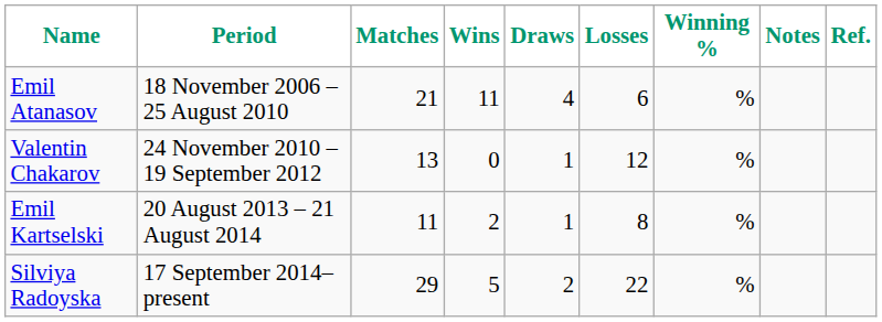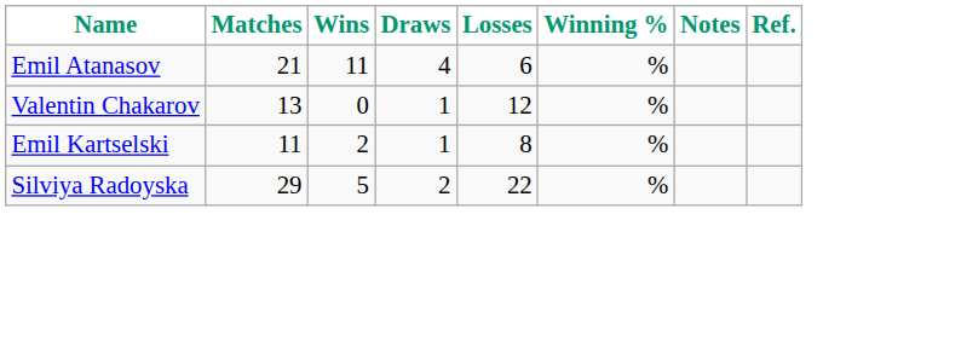- column: Period | 18 November 2006 – 25 August 2010 | 24 November 2010 – 19 September 2012 | 20 August 2013 – 21 August 2014 | 17 September 2014–present
